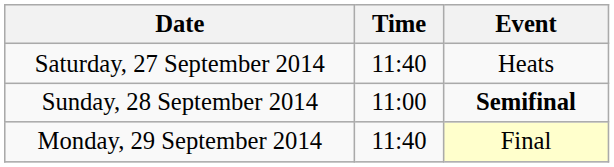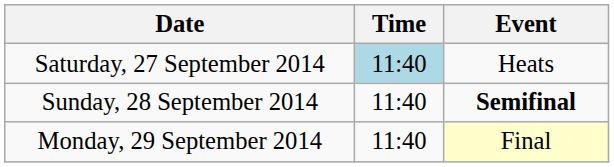Saturday, 27 September 2014 | Time: no background -> lightblue background
Sunday, 28 September 2014 | Time: 11:00 -> 11:40
